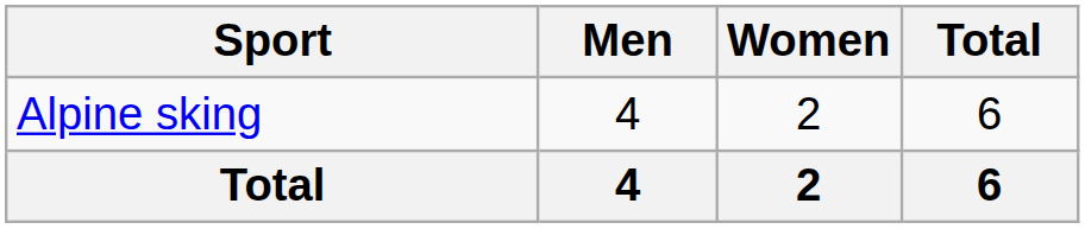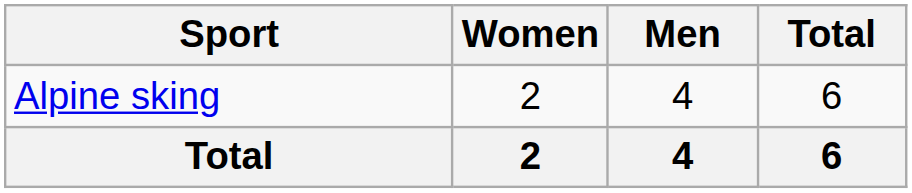columns swapped: Men <-> Women
